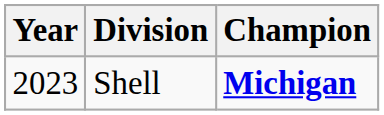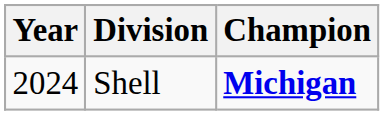Shell | Year: 2023 -> 2024
